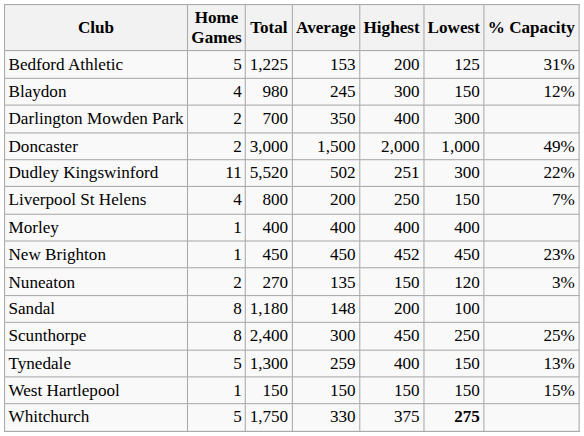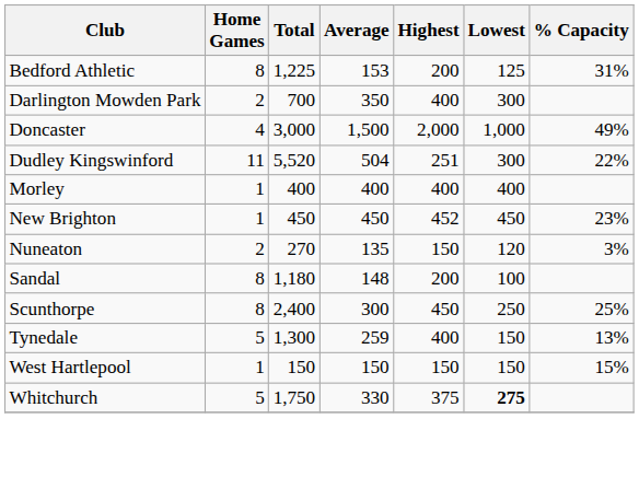Bedford Athletic | Home Games: 5 -> 8
- row: Blaydon | 4 | 980 | 245 | 300 | 150 | 12%
Doncaster | Home Games: 2 -> 4
Dudley Kingswinford | Average: 502 -> 504
- row: Liverpool St Helens | 4 | 800 | 200 | 250 | 150 | 7%
